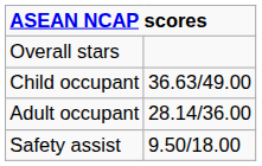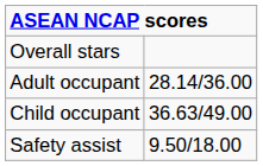rows swapped: Adult occupant <-> Child occupant
